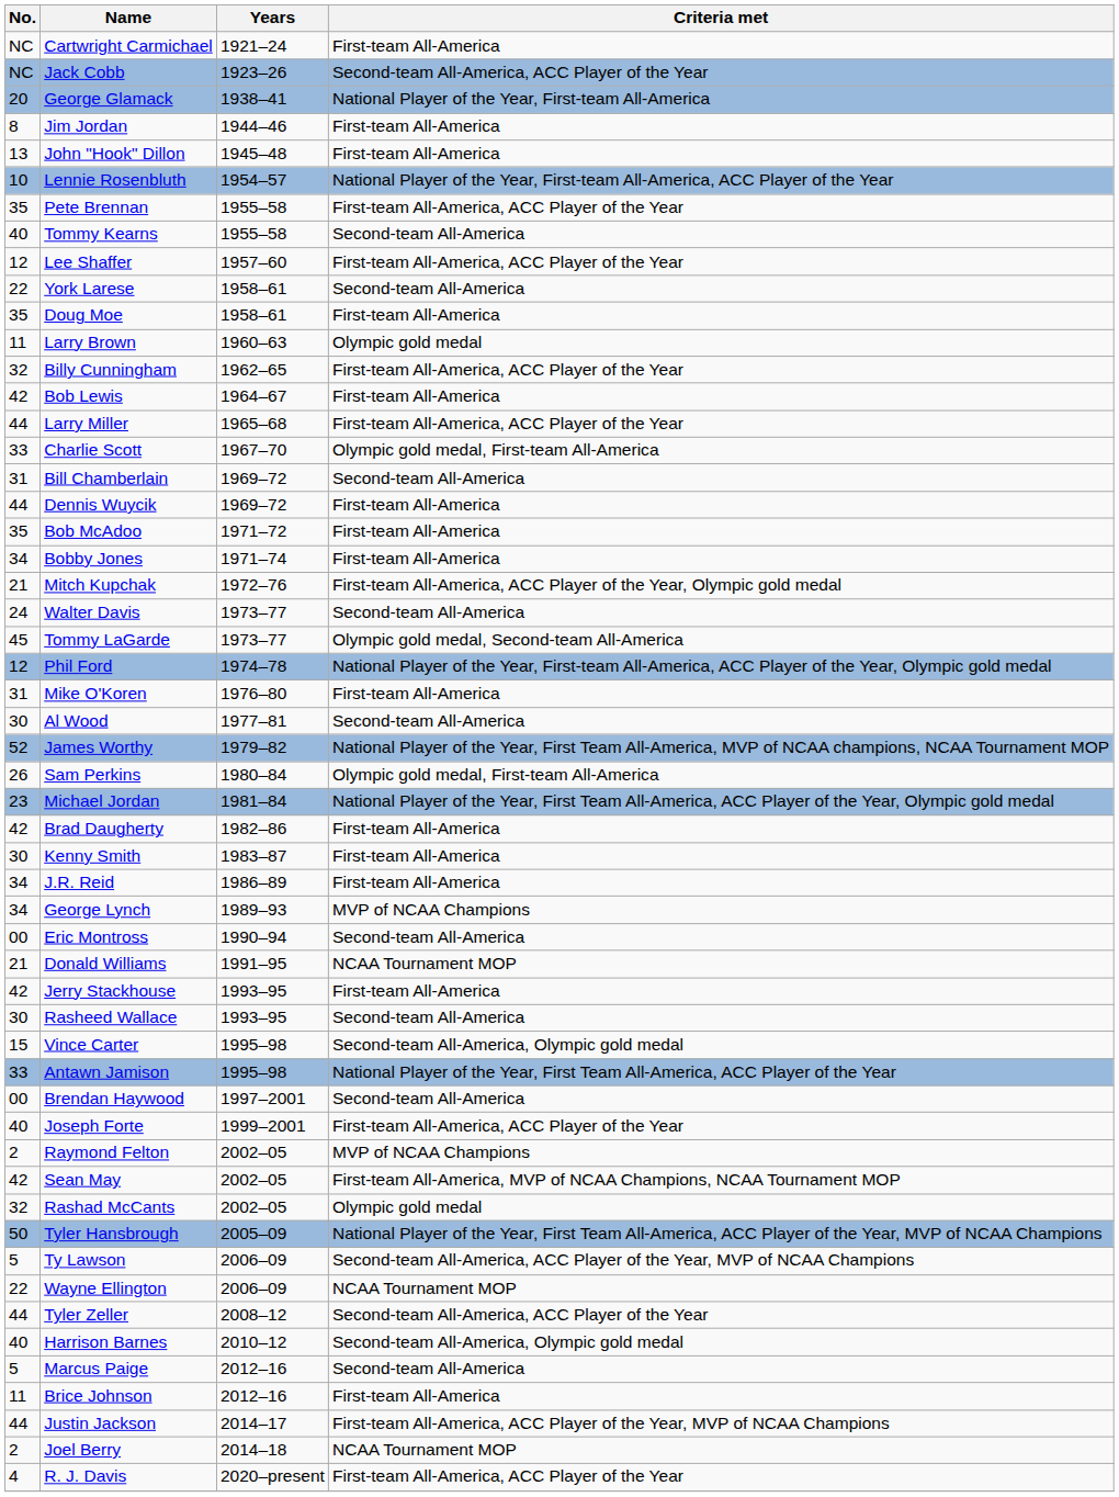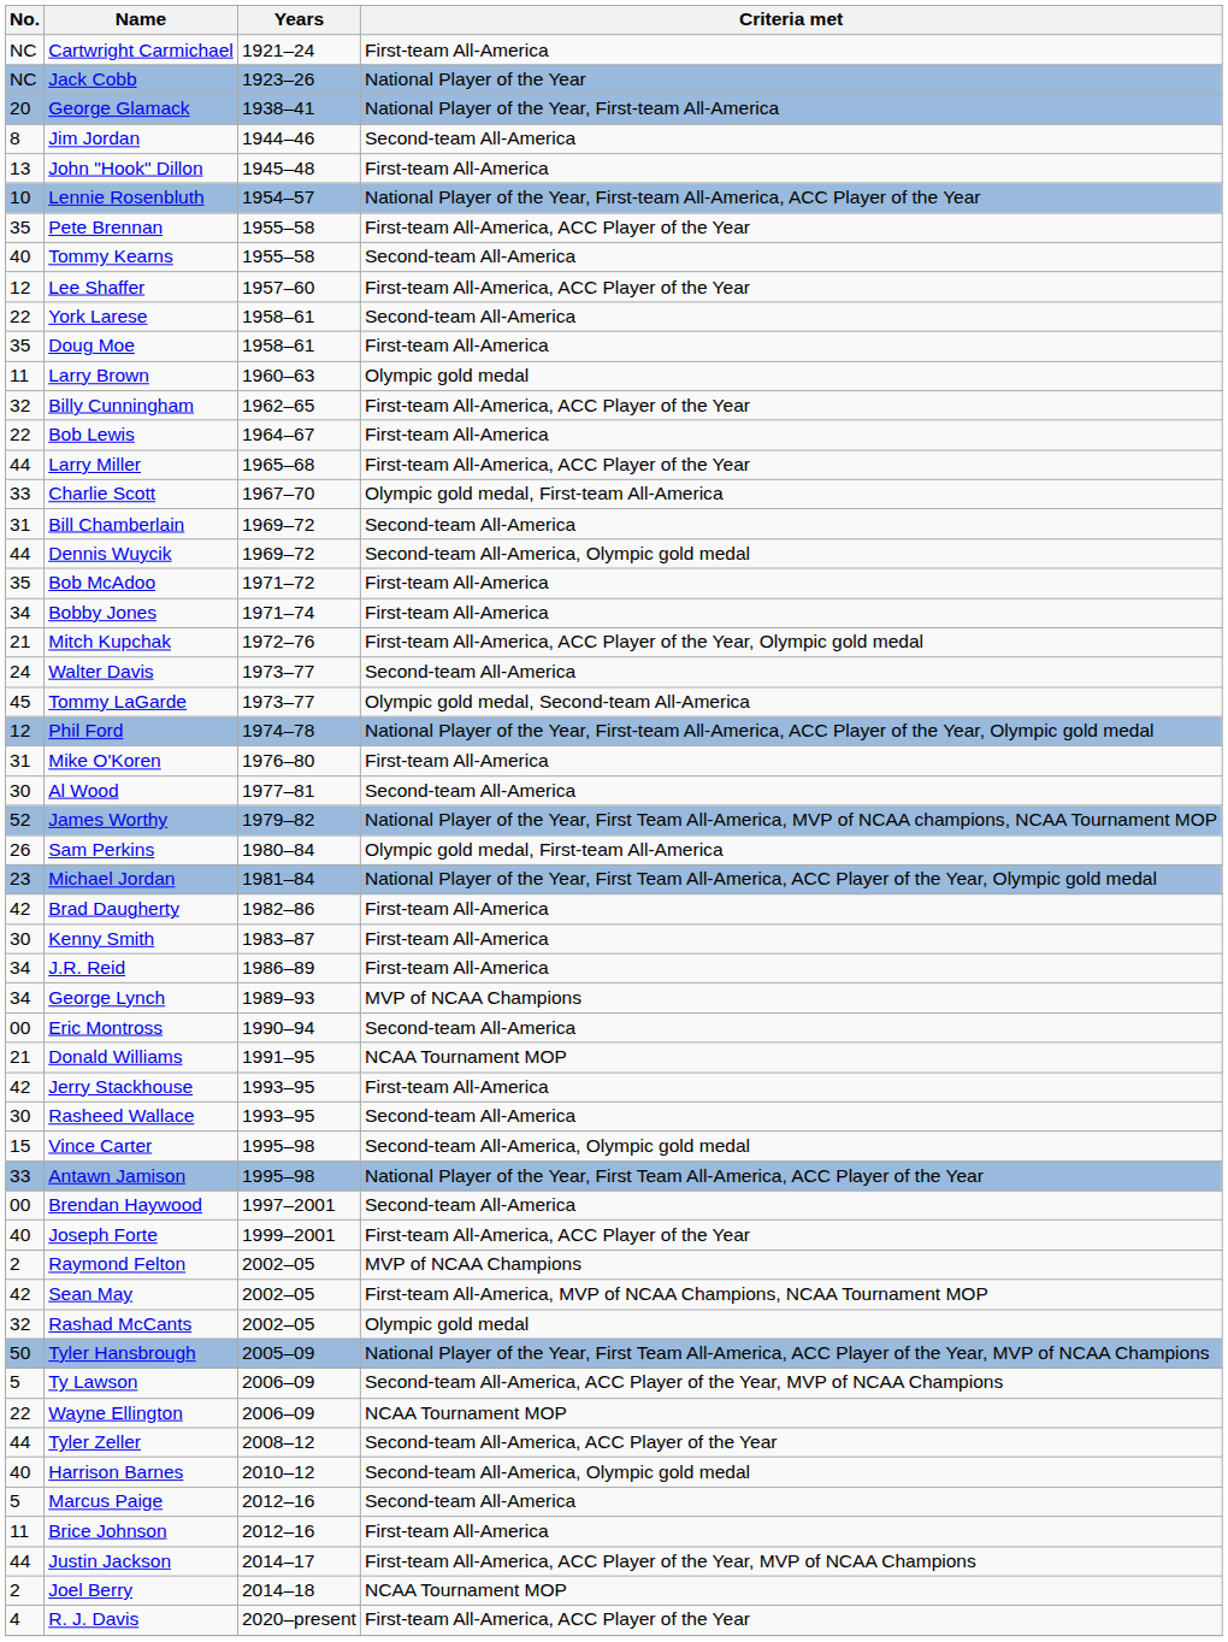Jack Cobb | Criteria met: Second-team All-America, ACC Player of the Year -> National Player of the Year
Jim Jordan | Criteria met: First-team All-America -> Second-team All-America
Bob Lewis | No.: 42 -> 22
Dennis Wuycik | Criteria met: First-team All-America -> Second-team All-America, Olympic gold medal
